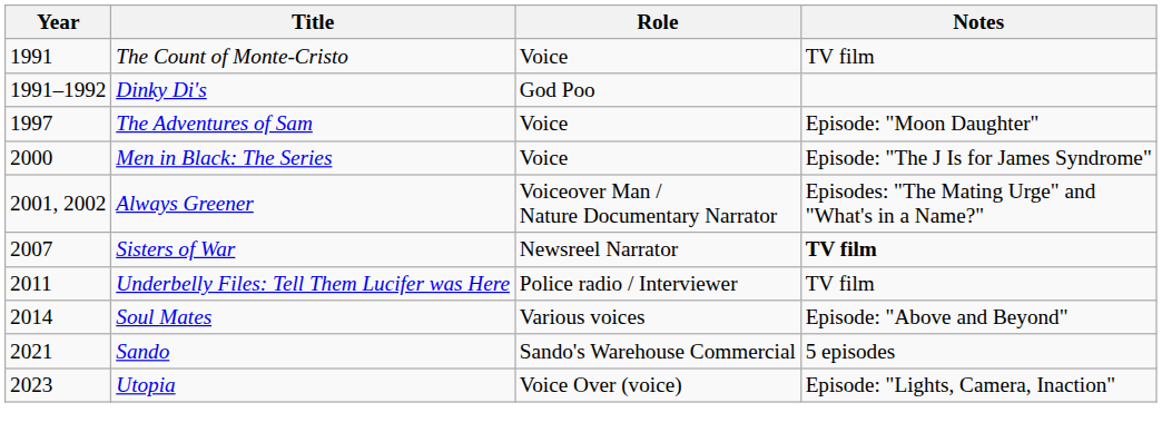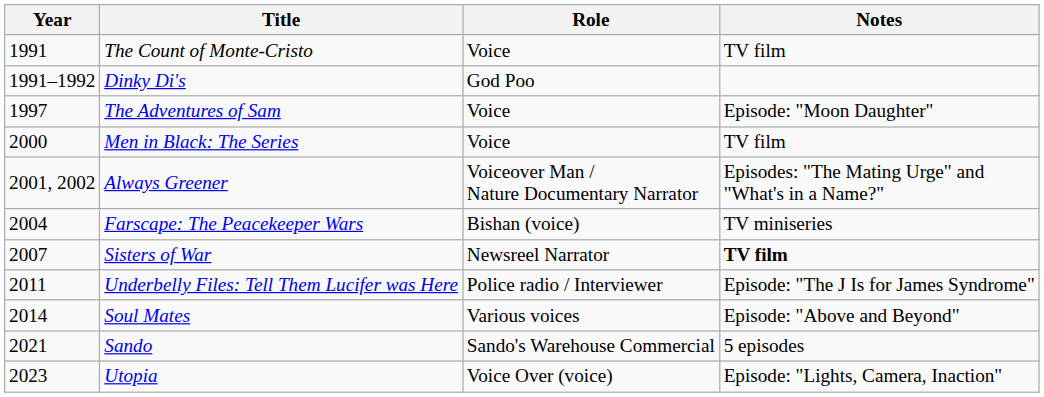Men in Black: The Series | Notes: Episode: "The J Is for James Syndrome" -> TV film
+ row: 2004 | Farscape: The Peacekeeper Wars | Bishan (voice) | TV miniseries
Underbelly Files: Tell Them Lucifer was Here | Notes: TV film -> Episode: "The J Is for James Syndrome"
